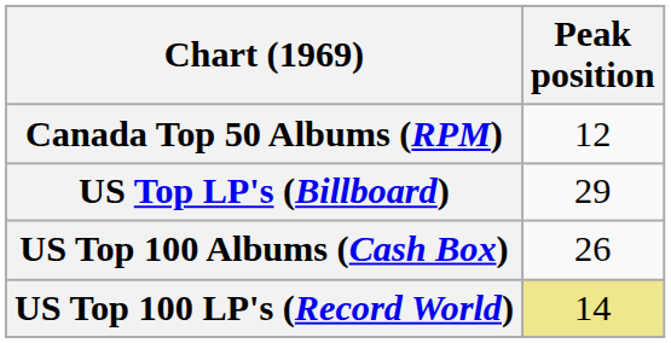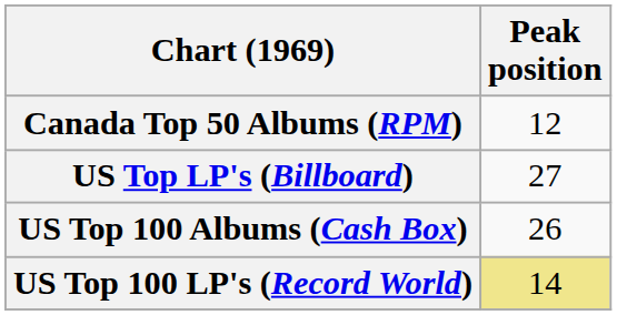US Top LP's (Billboard) | Peak position: 29 -> 27
